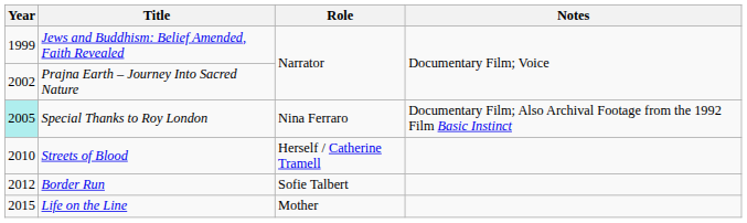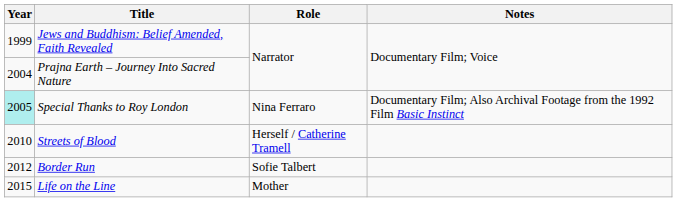Prajna Earth – Journey Into Sacred Nature | Year: 2002 -> 2004
